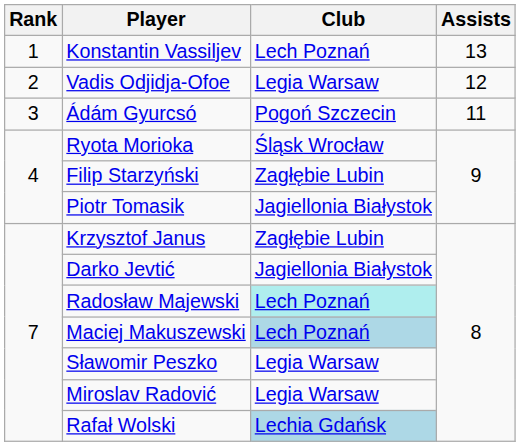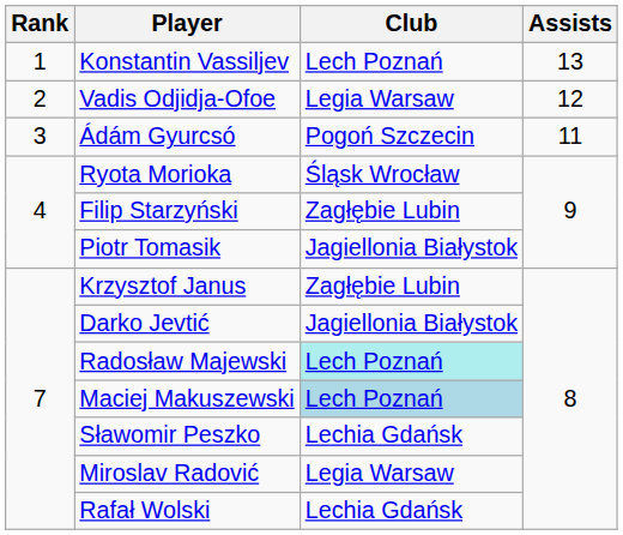Sławomir Peszko | Club: Legia Warsaw -> Lechia Gdańsk
Rafał Wolski | Club: lightblue background -> no background
